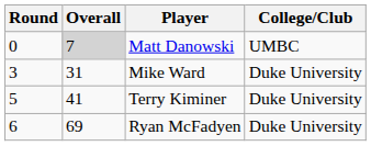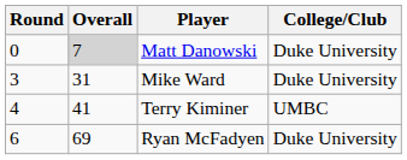Matt Danowski | College/Club: UMBC -> Duke University
Terry Kiminer | Round: 5 -> 4
Terry Kiminer | College/Club: Duke University -> UMBC
